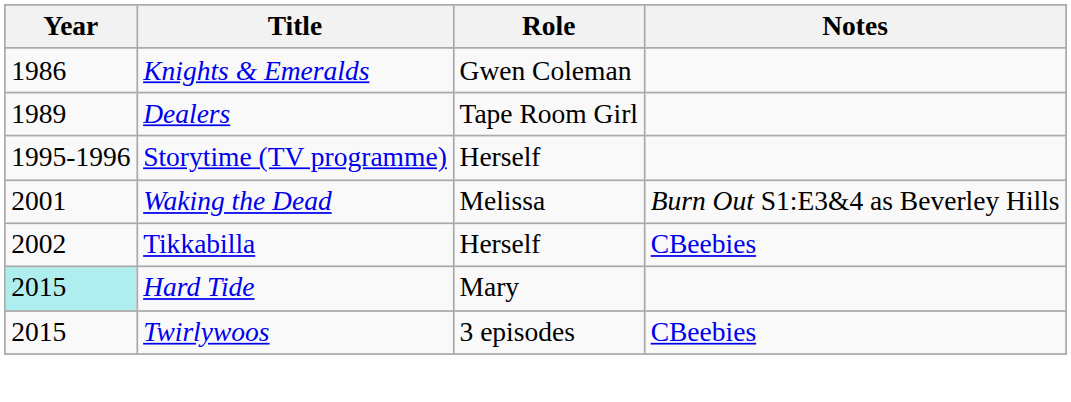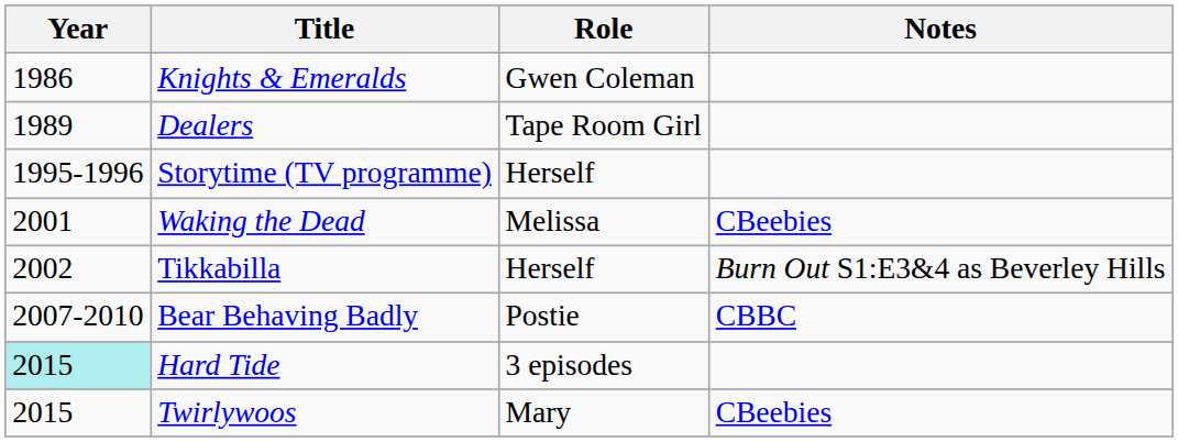Waking the Dead | Notes: Burn Out S1:E3&4 as Beverley Hills -> CBeebies
Tikkabilla | Notes: CBeebies -> Burn Out S1:E3&4 as Beverley Hills
+ row: 2007-2010 | Bear Behaving Badly | Postie | CBBC
Hard Tide | Role: Mary -> 3 episodes
Twirlywoos | Role: 3 episodes -> Mary
